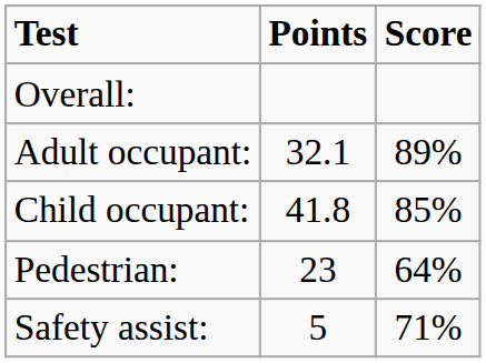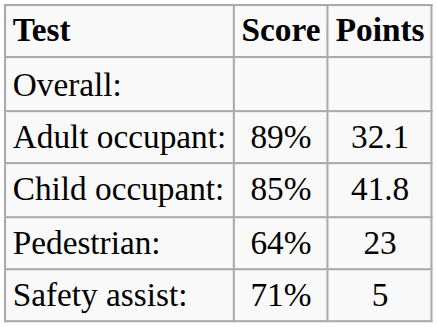columns swapped: Score <-> Points
